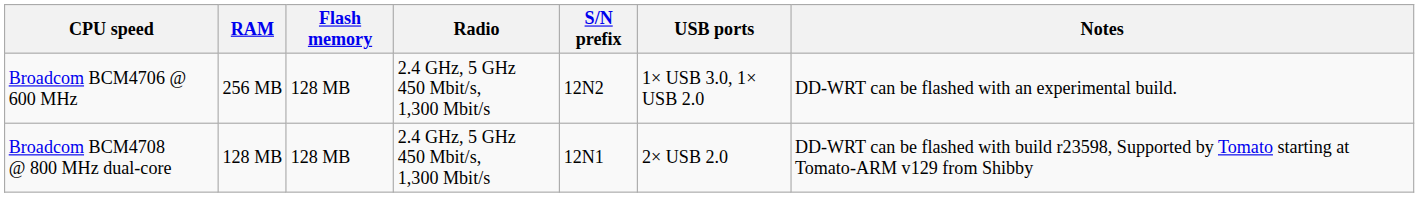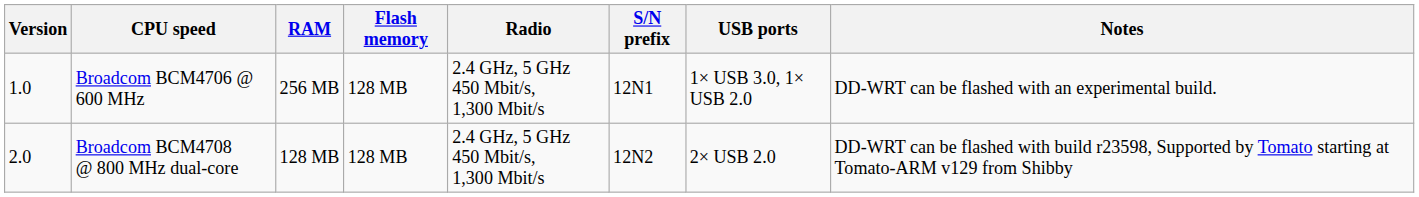+ column: Version | 1.0 | 2.0
Broadcom BCM4706 @ 600 MHz | S/N prefix: 12N2 -> 12N1
Broadcom BCM4708 @ 800 MHz dual-core | S/N prefix: 12N1 -> 12N2
